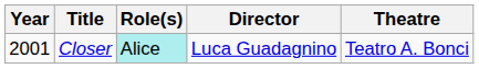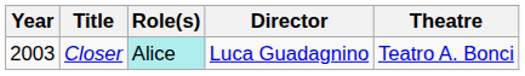Closer | Year: 2001 -> 2003
